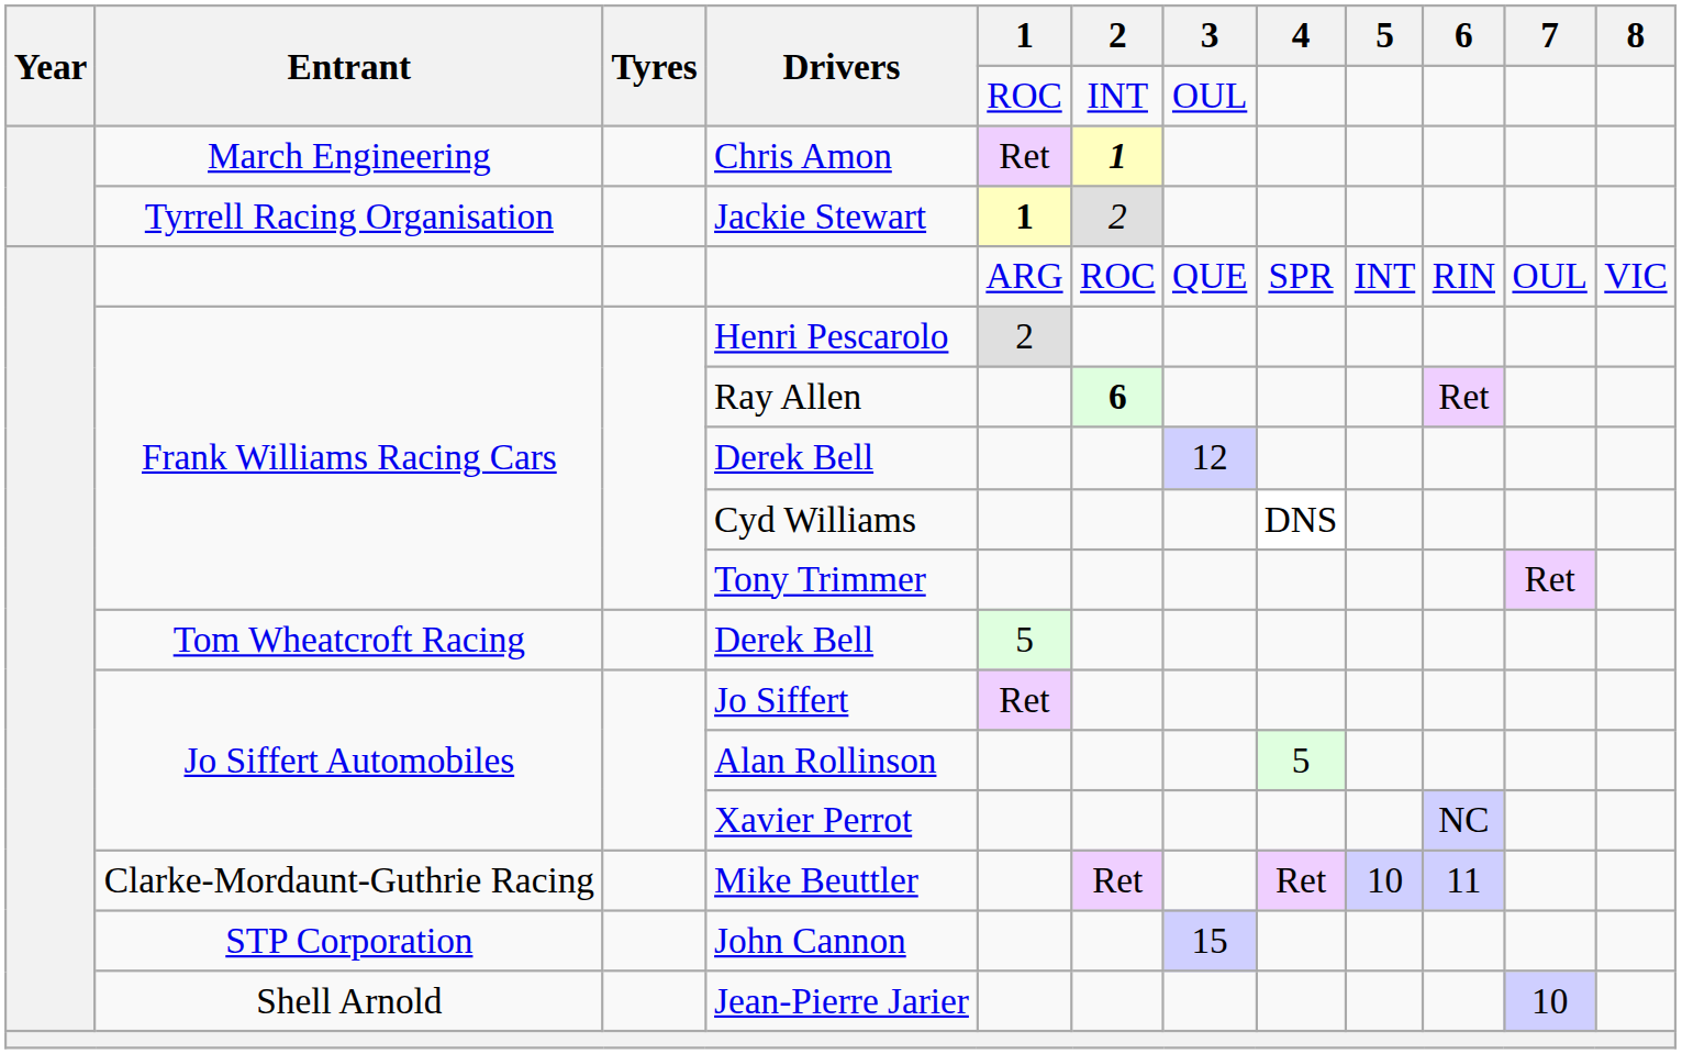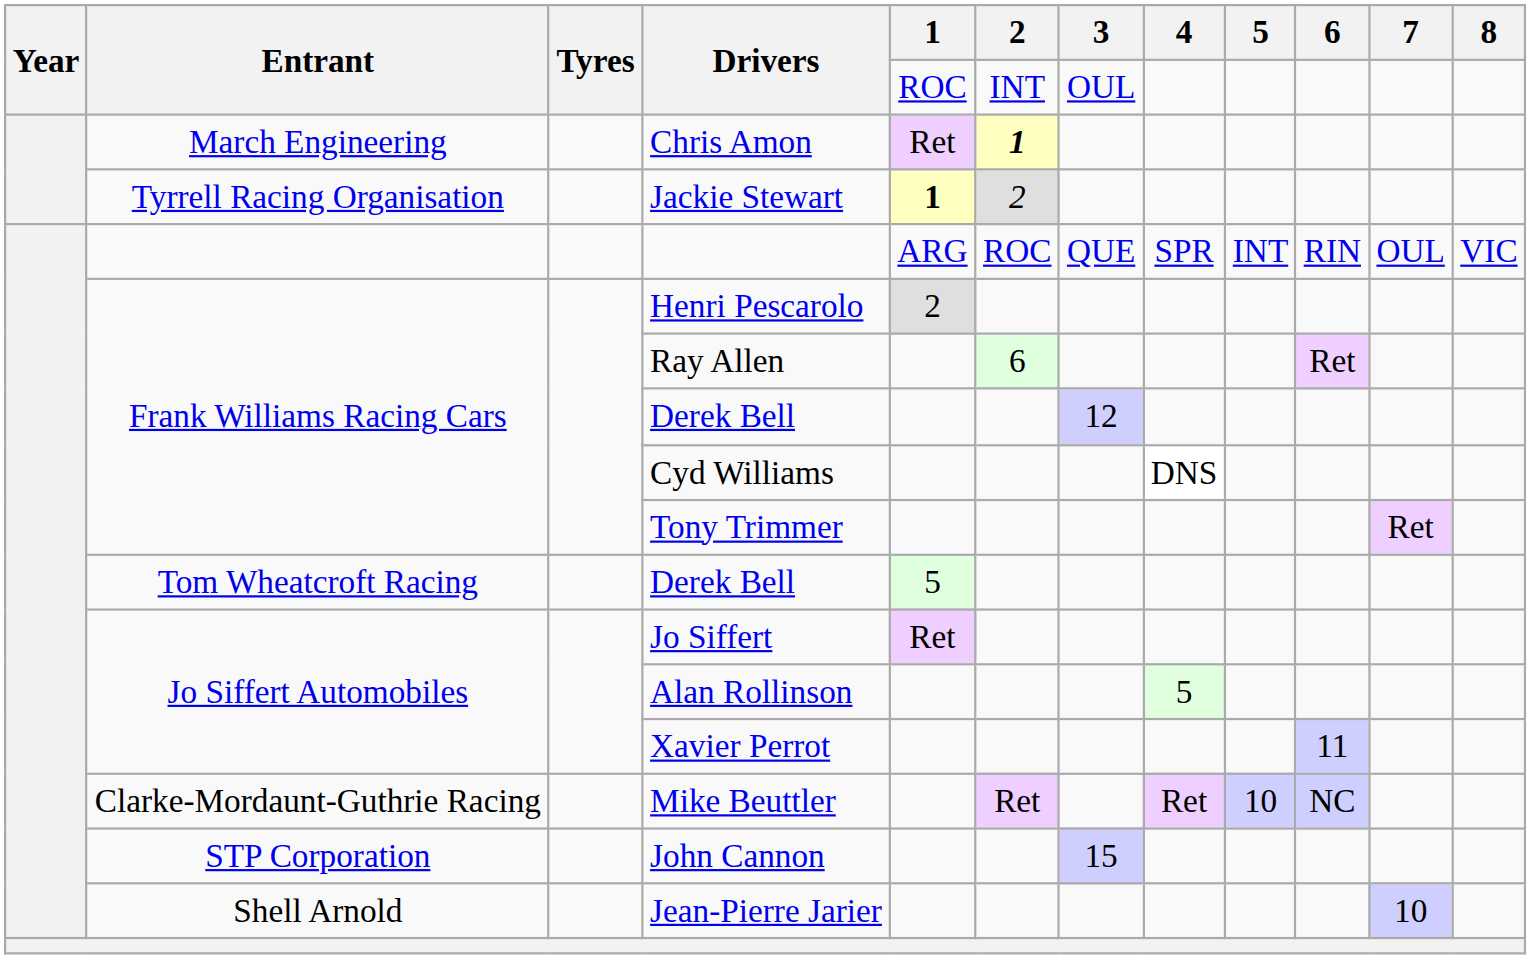Ray Allen | 2: bold -> normal
Xavier Perrot | 6: NC -> 11
Mike Beuttler | 6: 11 -> NC
